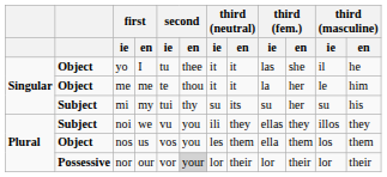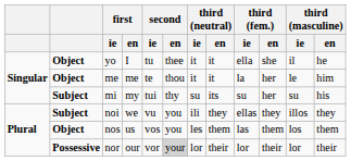yo | third (fem.) / ie: las -> ella
nos | third (fem.) / ie: ella -> las
